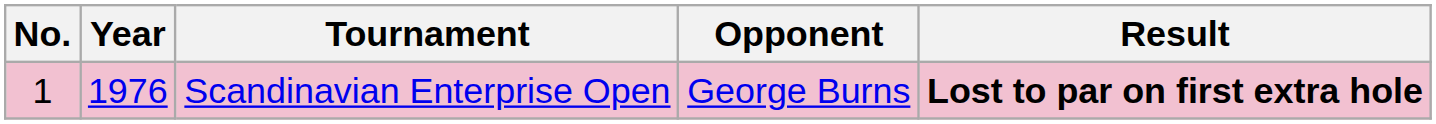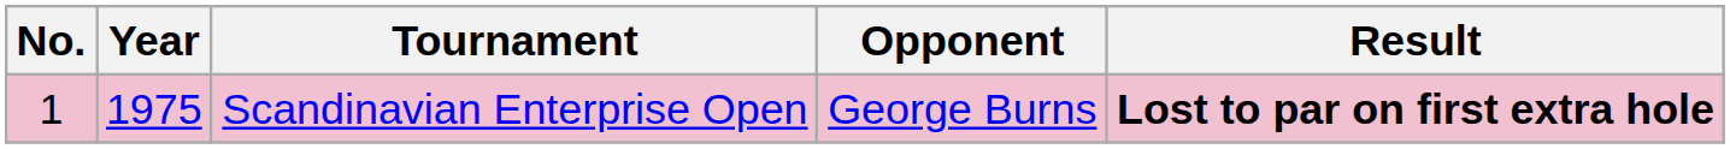Scandinavian Enterprise Open | Year: 1976 -> 1975
